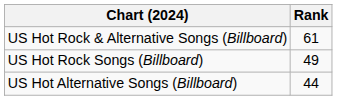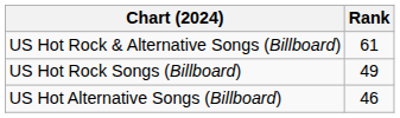US Hot Alternative Songs (Billboard) | Rank: 44 -> 46
